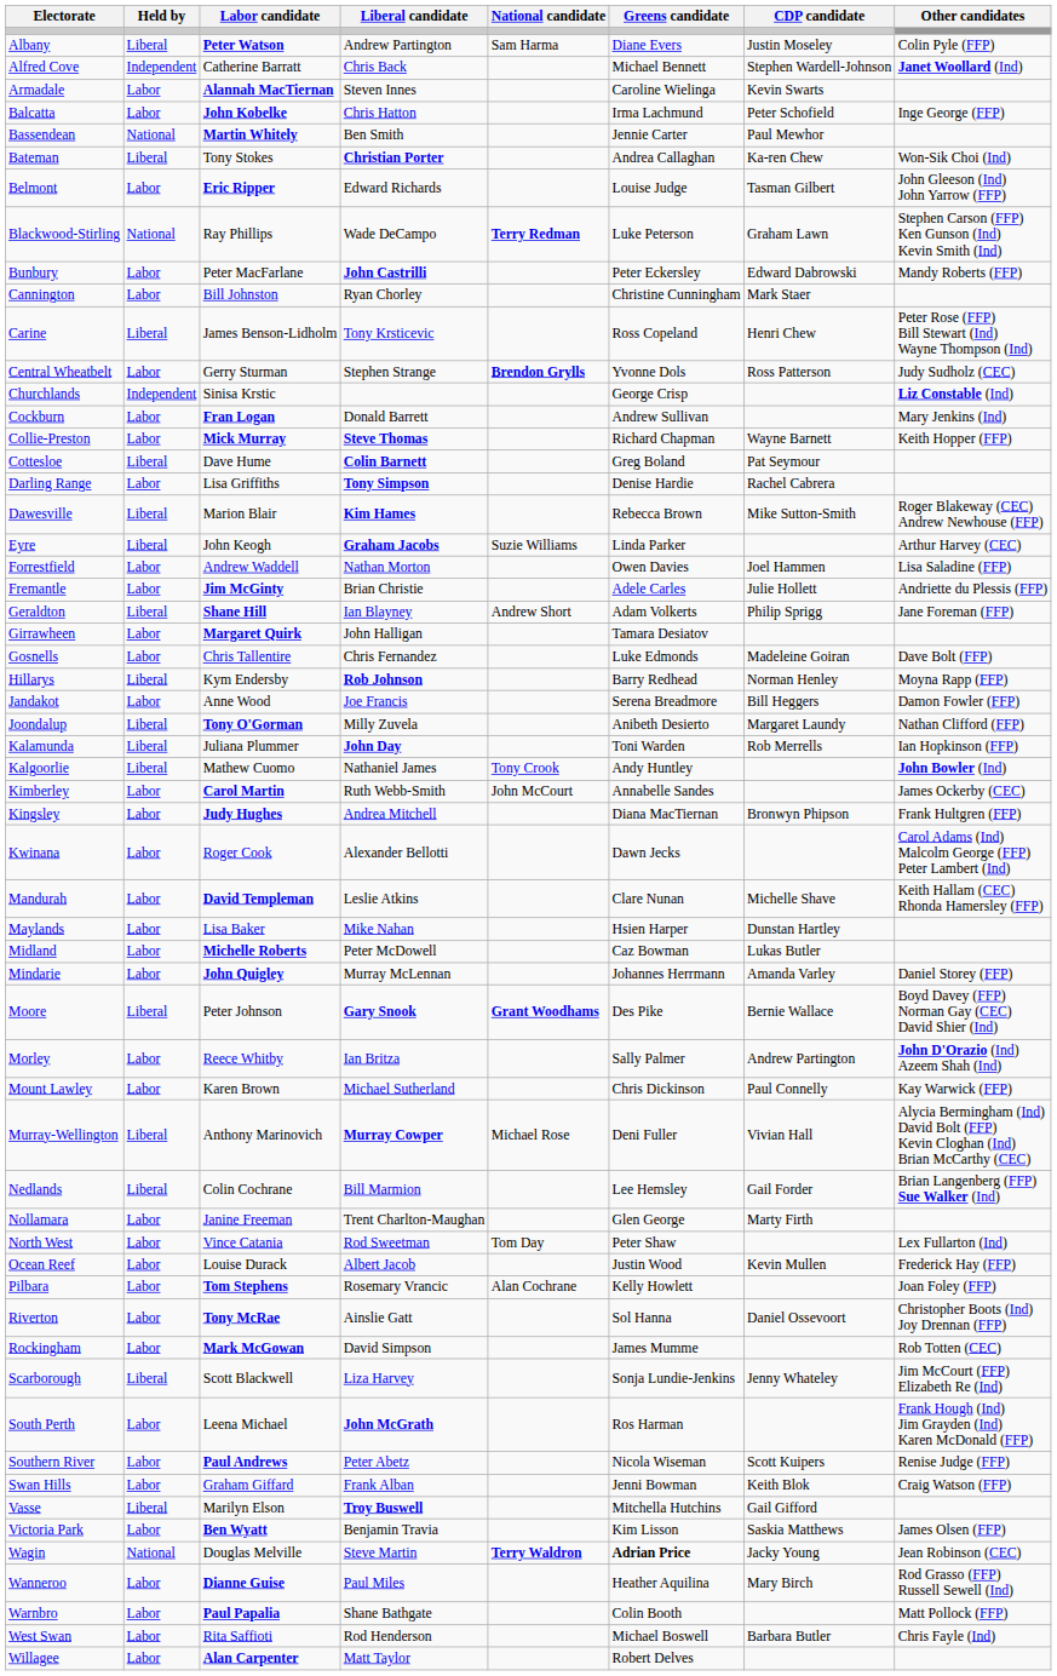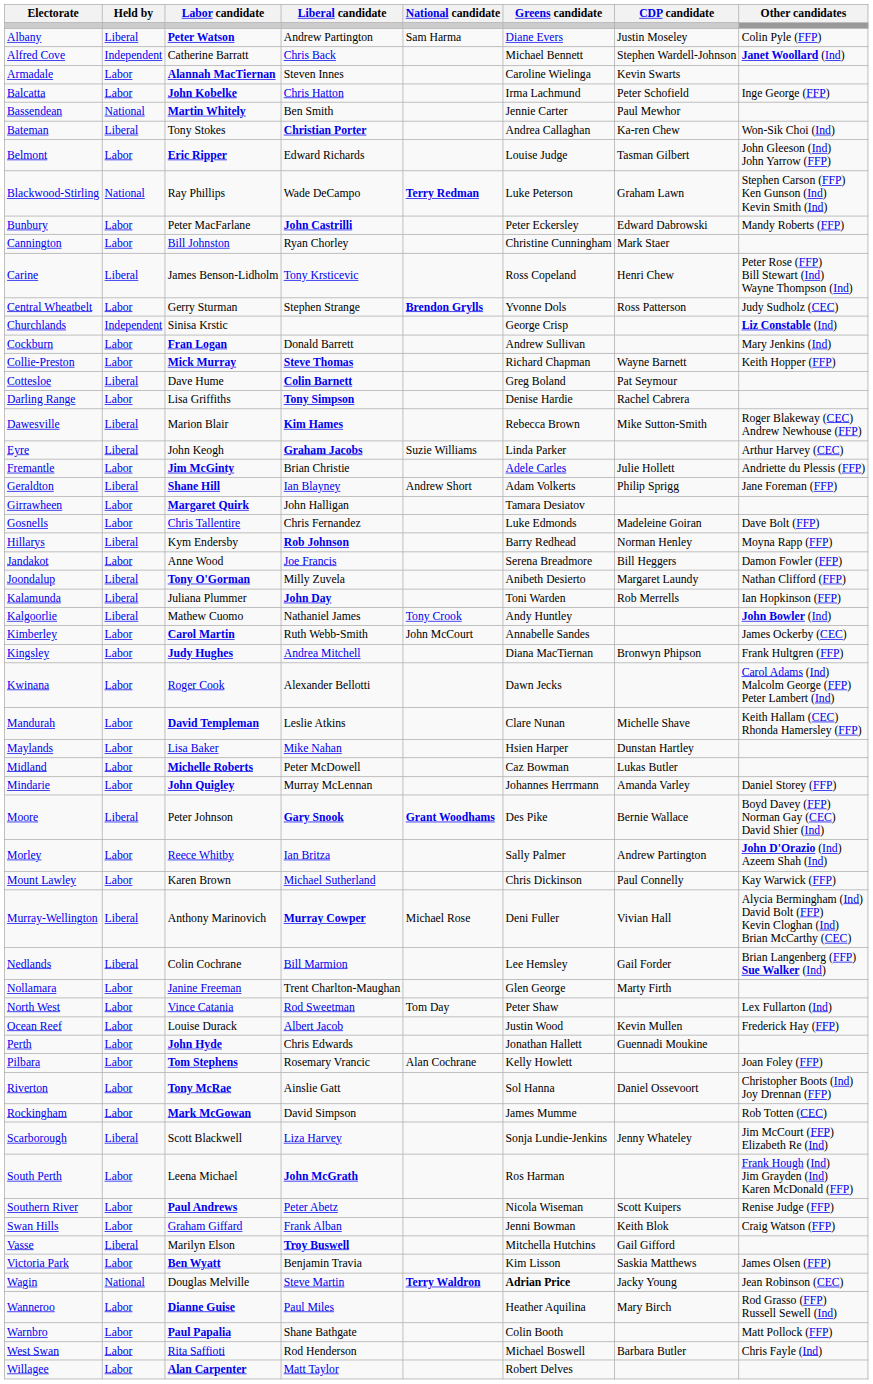- row: Forrestfield | Labor | Andrew Waddell | Nathan Morton | Owen Davies | Joel Hammen | Lisa Saladine (FFP)
+ row: Perth | Labor | John Hyde | Chris Edwards | Jonathan Hallett | Guennadi Moukine
